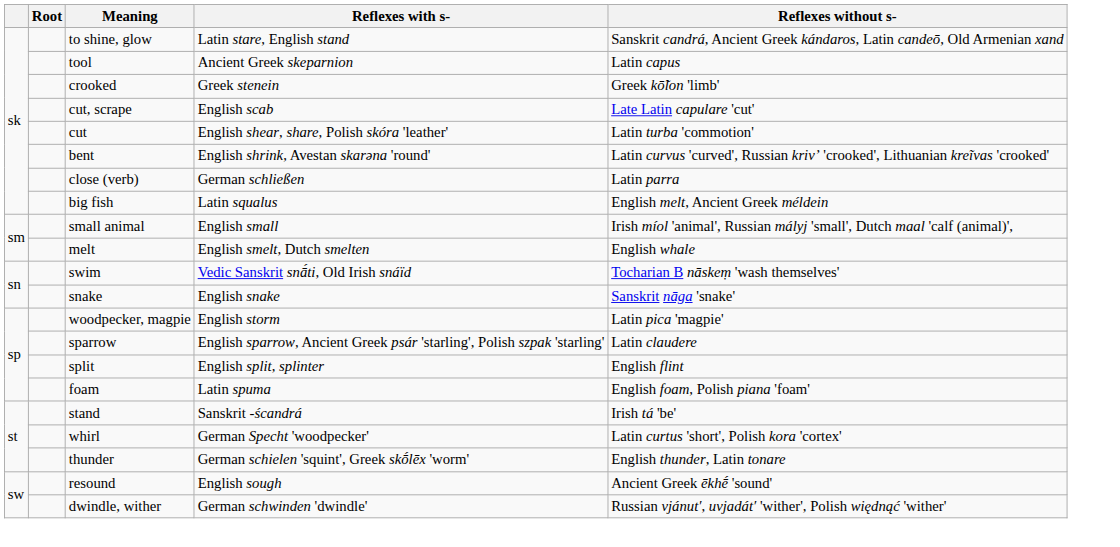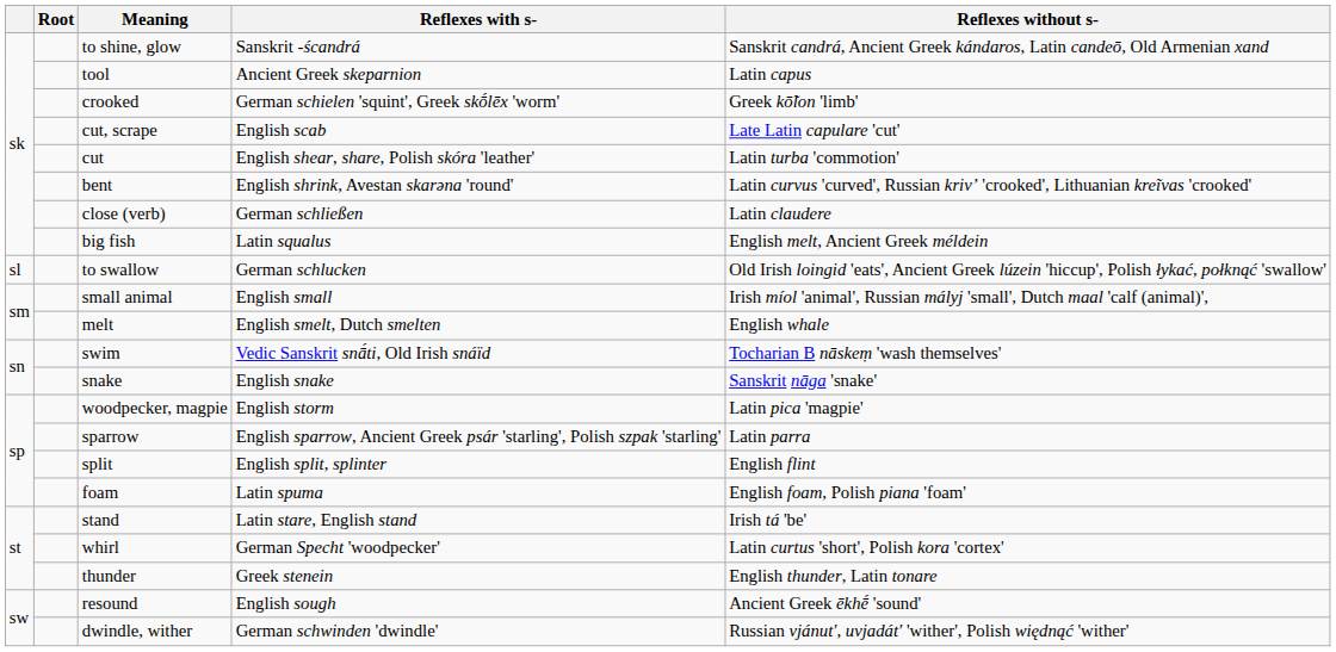to shine, glow | Reflexes with s-: Latin stare, English stand -> Sanskrit -ścandrá
crooked | Reflexes with s-: Greek stenein -> German schielen 'squint', Greek skṓlēx 'worm'
close (verb) | Reflexes without s-: Latin parra -> Latin claudere
+ row: sl | to swallow | German schlucken | Old Irish loingid 'eats', Ancient Greek lúzein 'hiccup', Polish łykać, połknąć 'swallow'
sparrow | Reflexes without s-: Latin claudere -> Latin parra
stand | Reflexes with s-: Sanskrit -ścandrá -> Latin stare, English stand
thunder | Reflexes with s-: German schielen 'squint', Greek skṓlēx 'worm' -> Greek stenein
